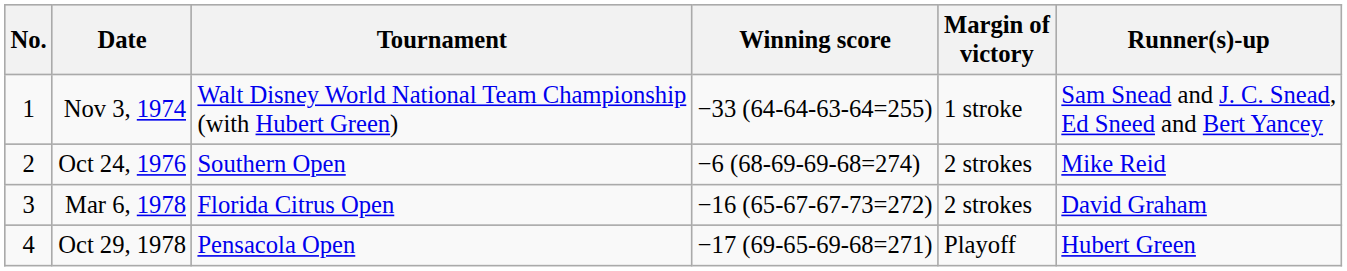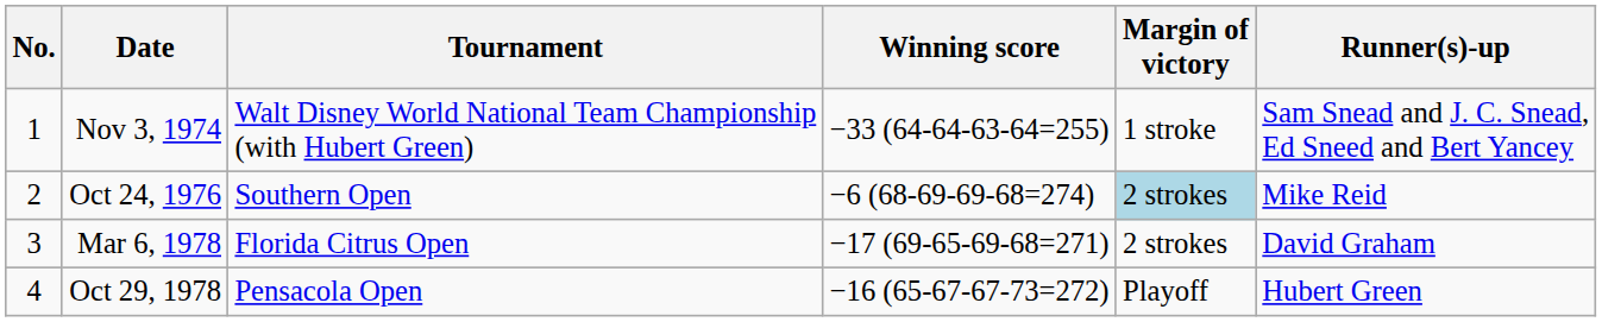Oct 24, 1976 | Margin of victory: no background -> lightblue background
Mar 6, 1978 | Winning score: −16 (65-67-67-73=272) -> −17 (69-65-69-68=271)
Oct 29, 1978 | Winning score: −17 (69-65-69-68=271) -> −16 (65-67-67-73=272)
